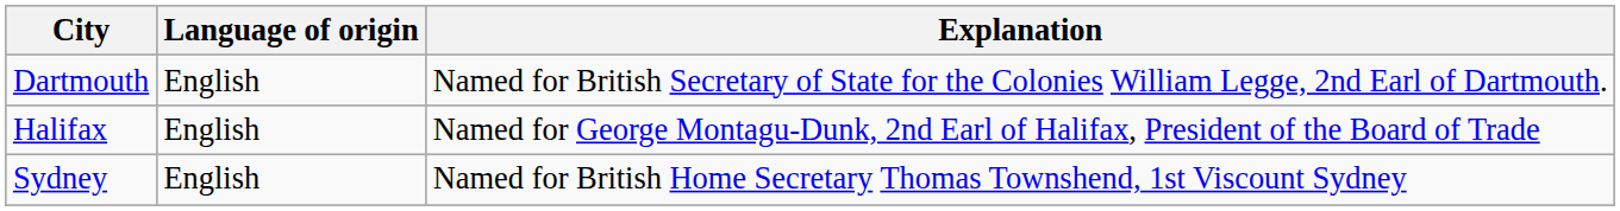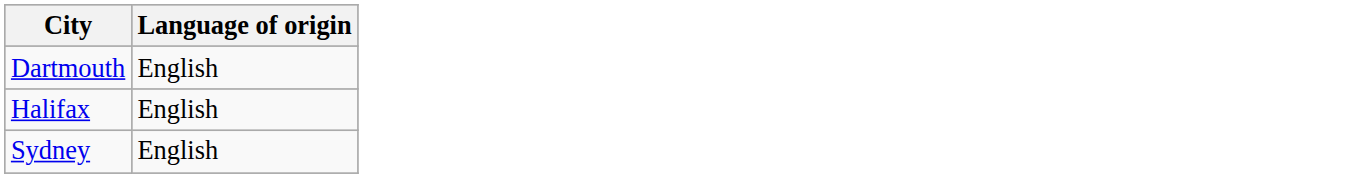- column: Explanation | Named for British Secretary of State for the Colonies William Legge, 2nd Earl of Dartmouth. | Named for George Montagu-Dunk, 2nd Earl of Halifax, President of the Board of Trade | Named for British Home Secretary Thomas Townshend, 1st Viscount Sydney
